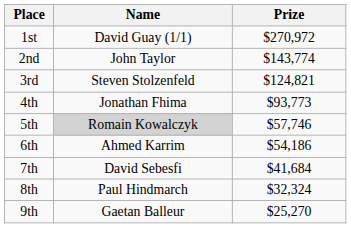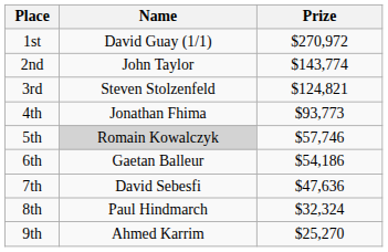6th | Name: Ahmed Karrim -> Gaetan Balleur
7th | Prize: $41,684 -> $47,636
9th | Name: Gaetan Balleur -> Ahmed Karrim
